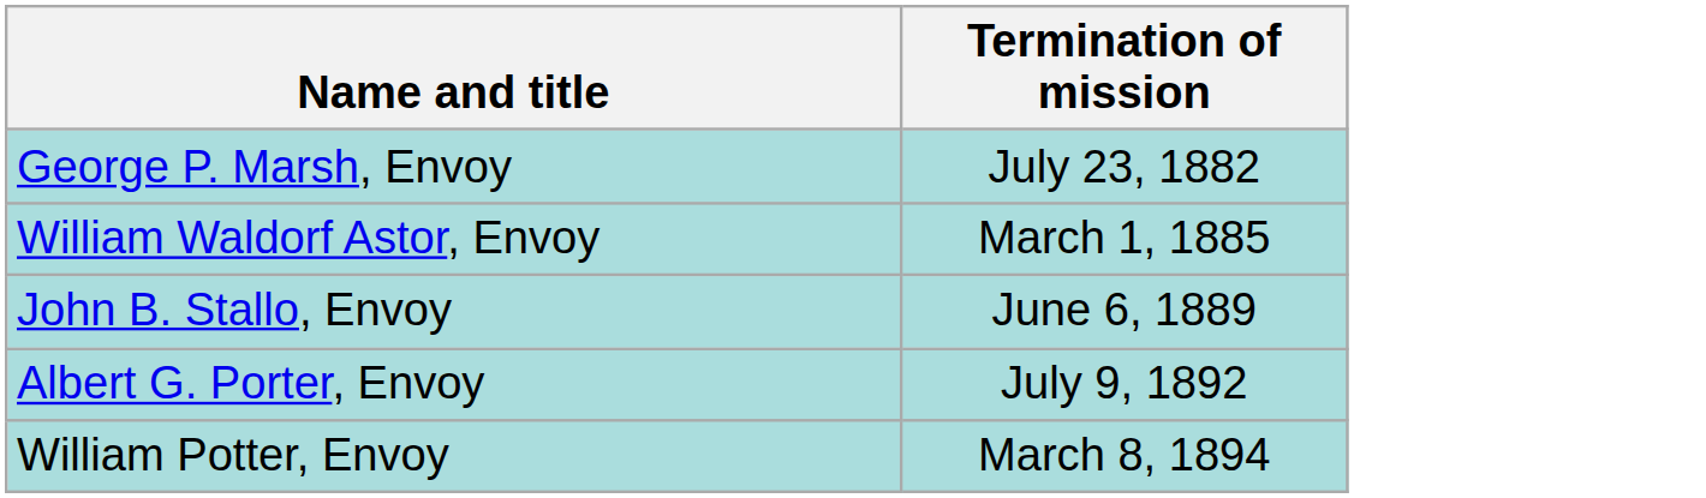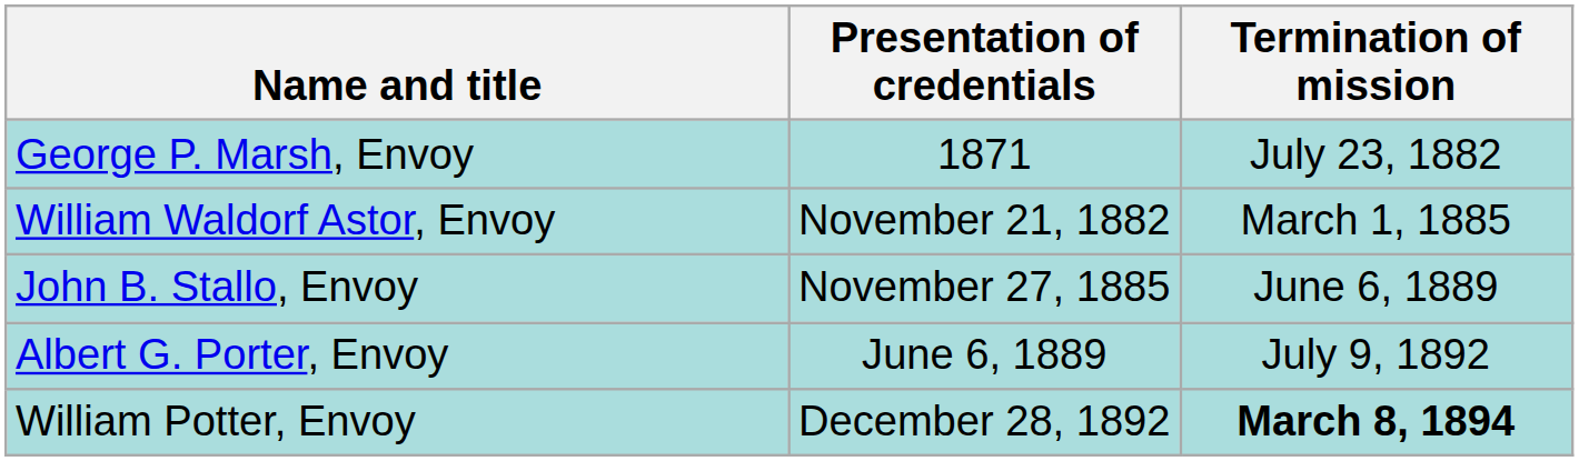+ column: Presentation of credentials | 1871 | November 21, 1882 | November 27, 1885 | June 6, 1889 | December 28, 1892
William Potter, Envoy | Termination of mission: normal -> bold
